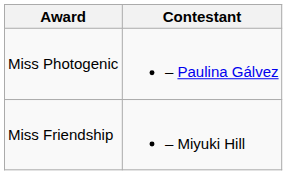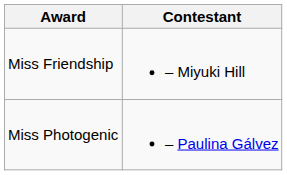rows swapped: Miss Friendship <-> Miss Photogenic
